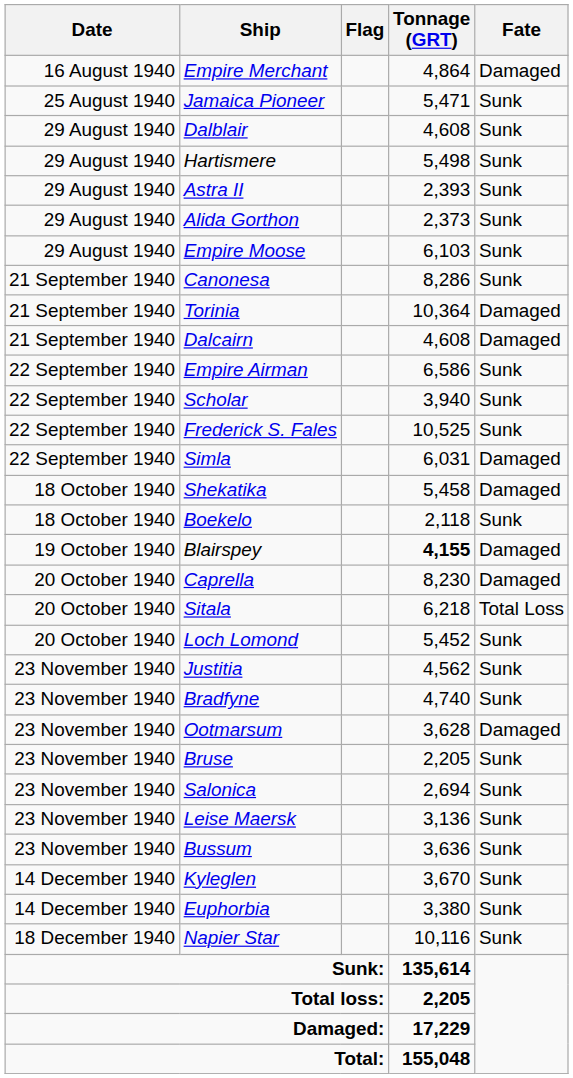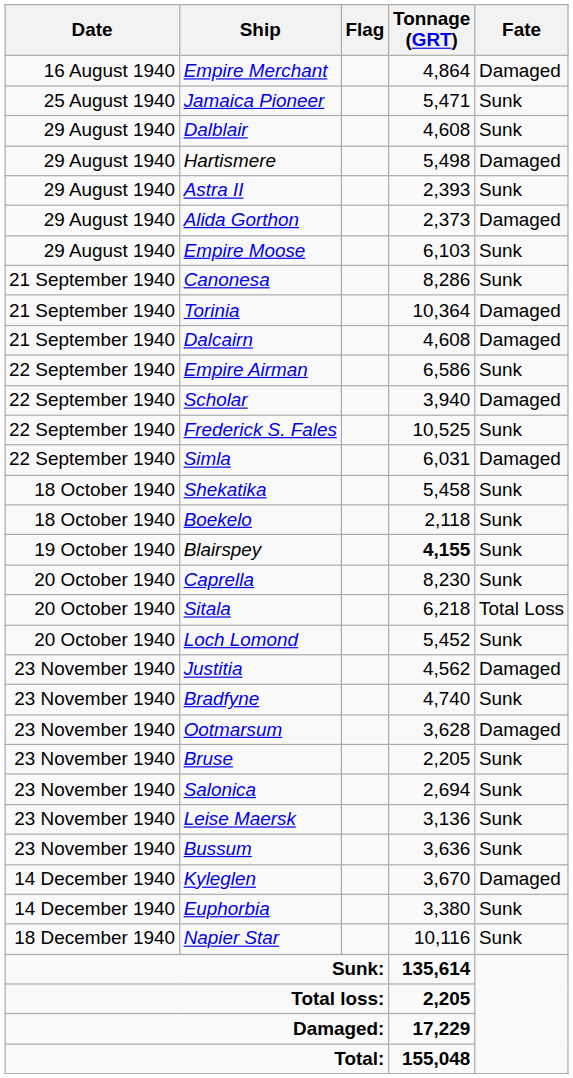Hartismere | Fate: Sunk -> Damaged
Alida Gorthon | Fate: Sunk -> Damaged
Scholar | Fate: Sunk -> Damaged
Shekatika | Fate: Damaged -> Sunk
Blairspey | Fate: Damaged -> Sunk
Caprella | Fate: Damaged -> Sunk
Justitia | Fate: Sunk -> Damaged
Kyleglen | Fate: Sunk -> Damaged
